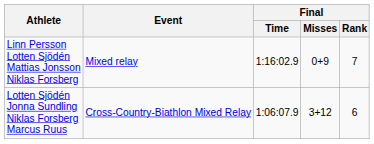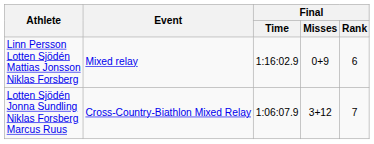Linn Persson Lotten Sjödén Mattias Jonsson Niklas Forsberg | Final / Rank: 7 -> 6
Lotten Sjödén Jonna Sundling Niklas Forsberg Marcus Ruus | Final / Rank: 6 -> 7
